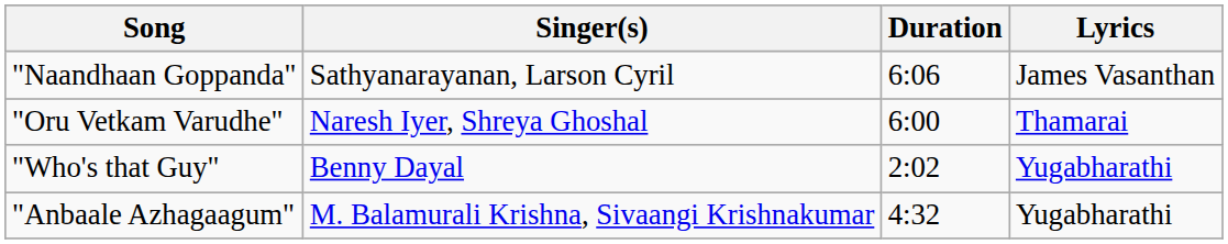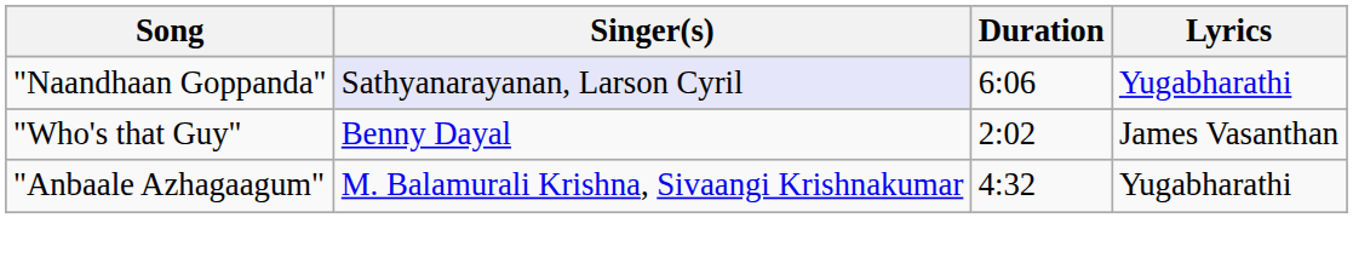"Naandhaan Goppanda" | Singer(s): no background -> lavender background
"Naandhaan Goppanda" | Lyrics: James Vasanthan -> Yugabharathi
- row: "Oru Vetkam Varudhe" | Naresh Iyer, Shreya Ghoshal | 6:00 | Thamarai
"Who's that Guy" | Lyrics: Yugabharathi -> James Vasanthan
